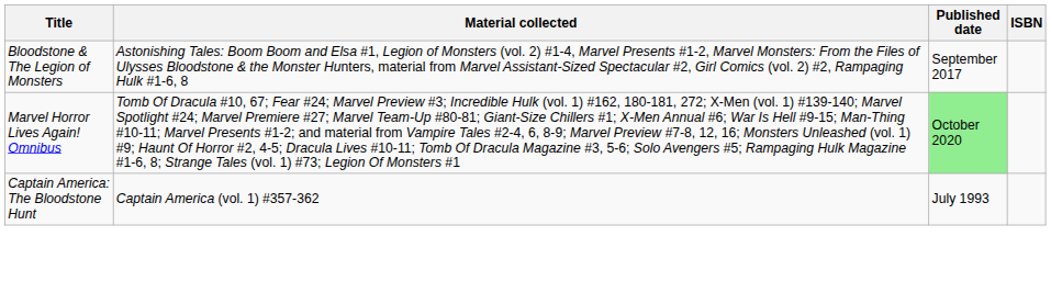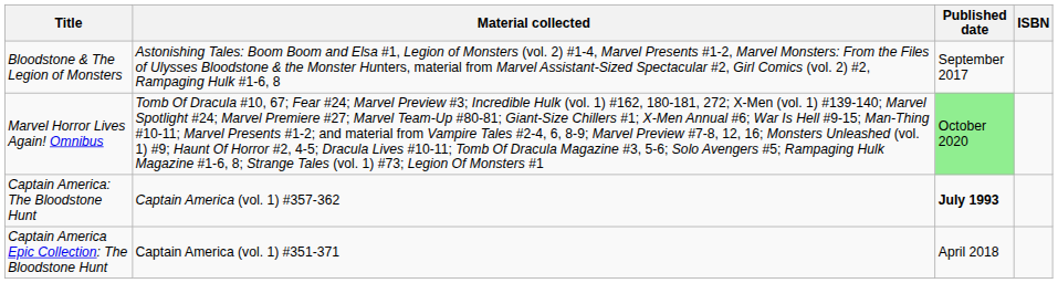Captain America: The Bloodstone Hunt | Published date: normal -> bold
+ row: Captain America Epic Collection: The Bloodstone Hunt | Captain America (vol. 1) #351-371 | April 2018
